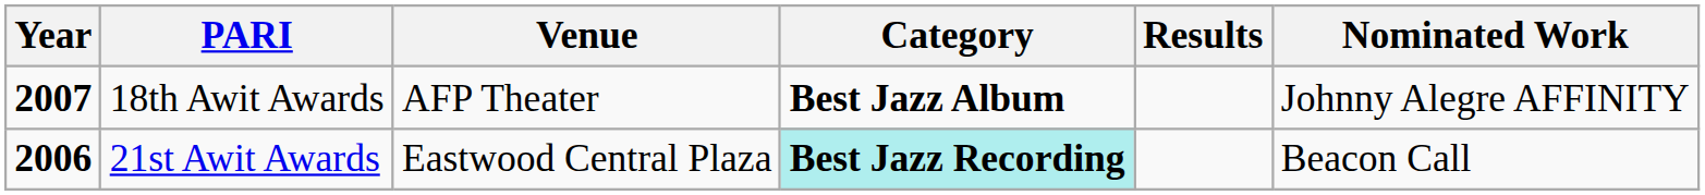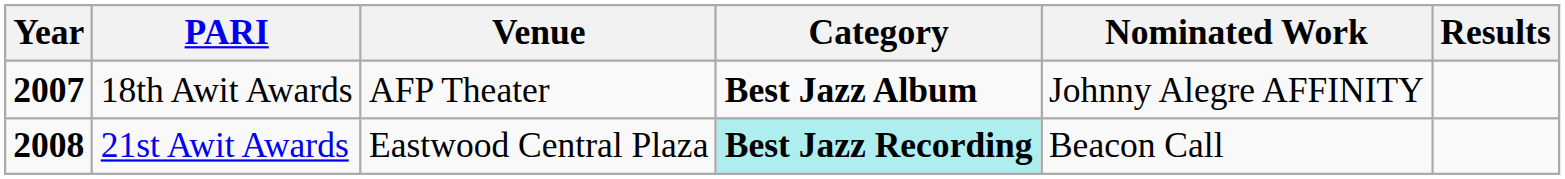columns swapped: Nominated Work <-> Results
21st Awit Awards | Year: 2006 -> 2008
